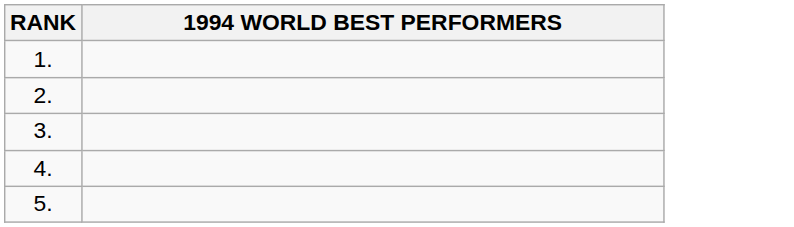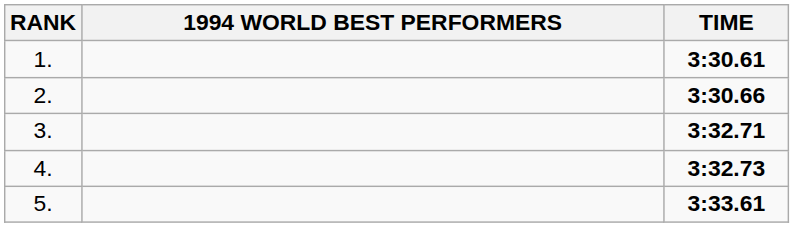+ column: TIME | 3:30.61 | 3:30.66 | 3:32.71 | 3:32.73 | 3:33.61
